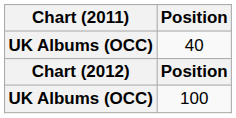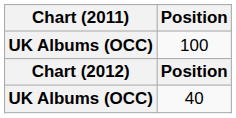rows swapped: 100 <-> 40
